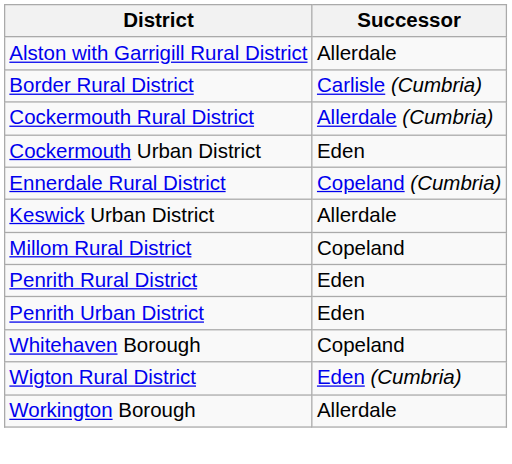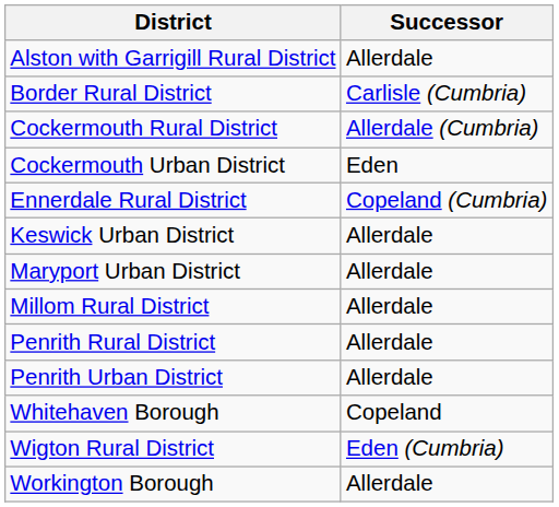+ row: Maryport Urban District | Allerdale
Millom Rural District | Successor: Copeland -> Allerdale
Penrith Rural District | Successor: Eden -> Allerdale
Penrith Urban District | Successor: Eden -> Allerdale
